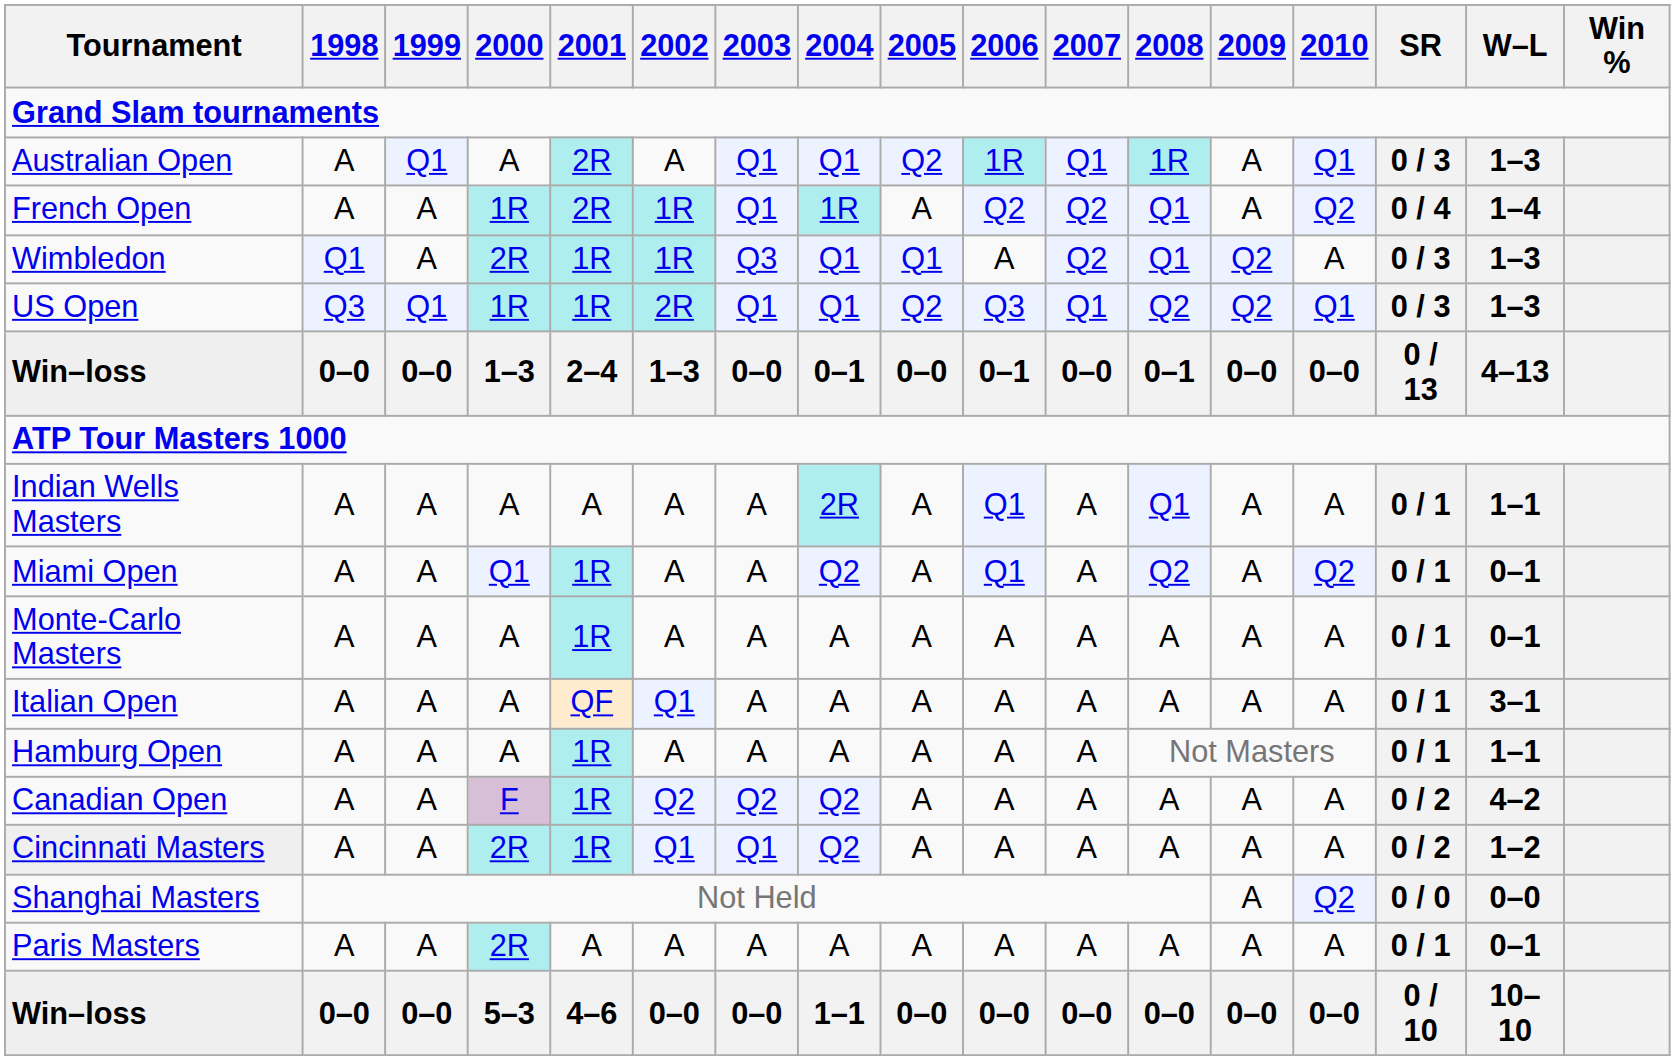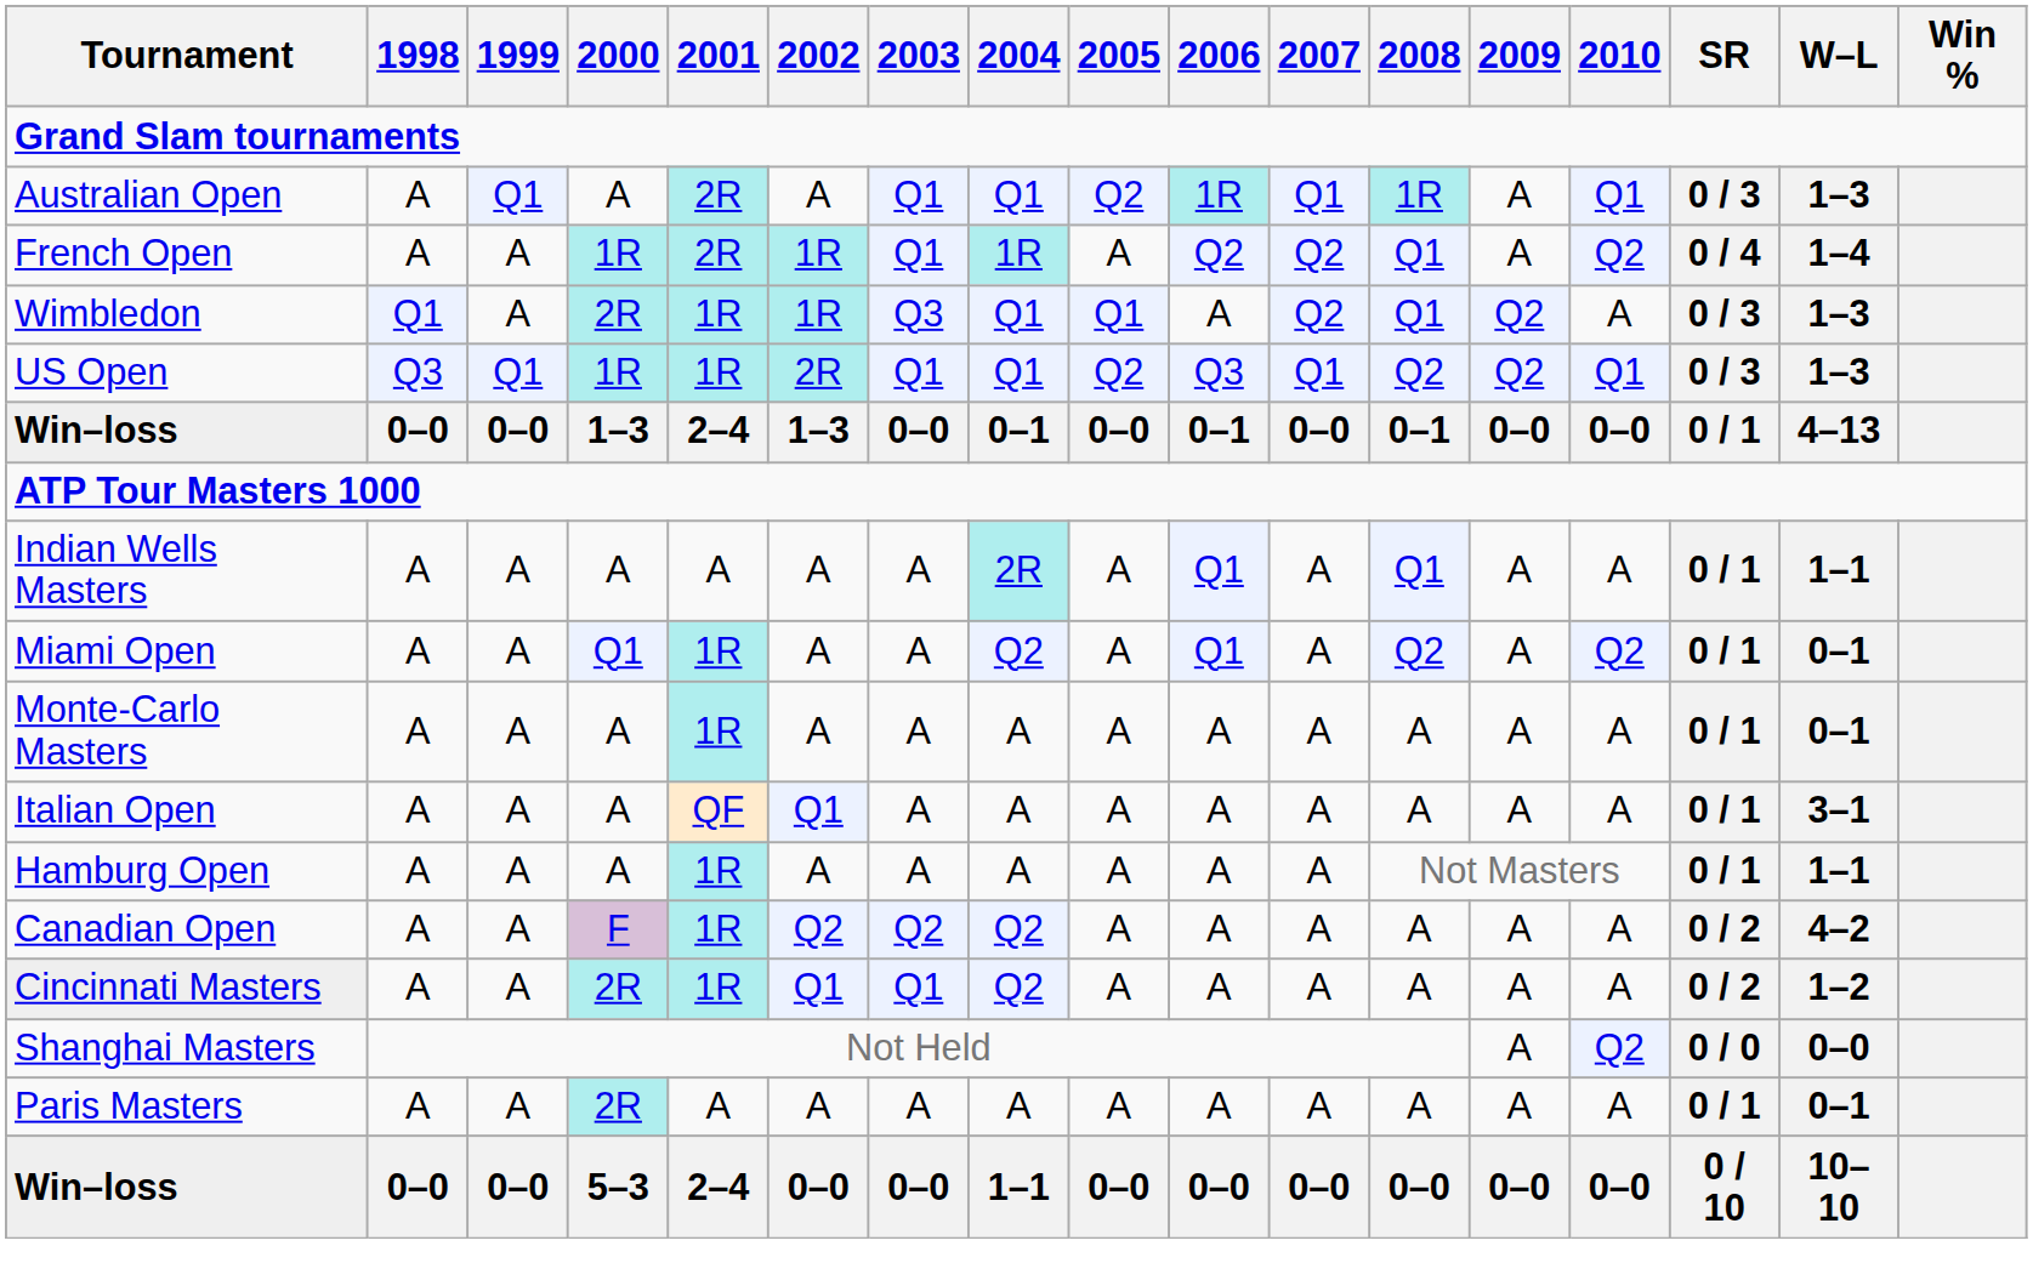Win–loss / 1–3 | SR: 0 / 13 -> 0 / 1
Win–loss / 5–3 | 2001: 4–6 -> 2–4
